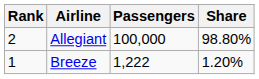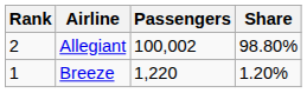Allegiant | Passengers: 100,000 -> 100,002
Breeze | Passengers: 1,222 -> 1,220
